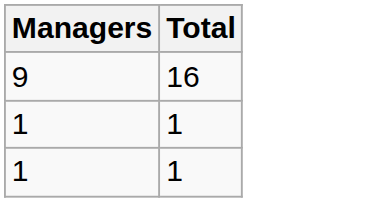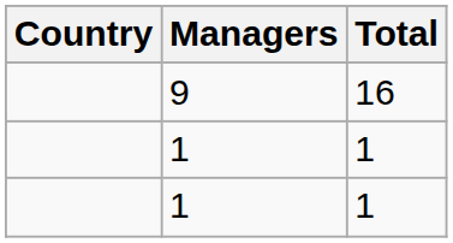+ column: Country
